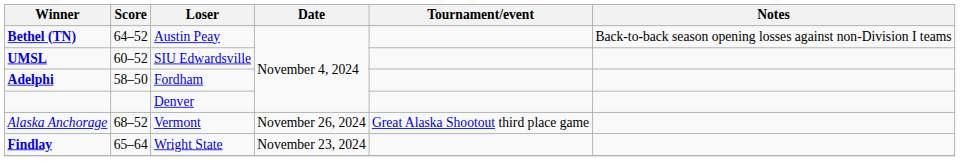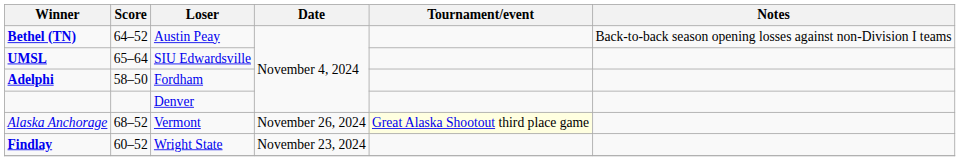UMSL | Score: 60–52 -> 65–64
Alaska Anchorage | Tournament/event: no background -> lightyellow background
Findlay | Score: 65–64 -> 60–52
